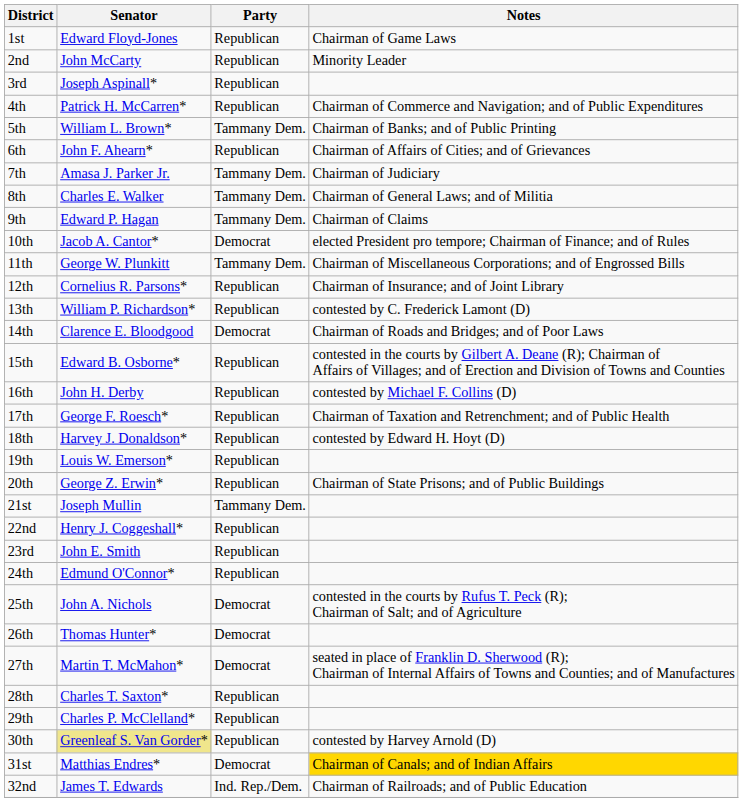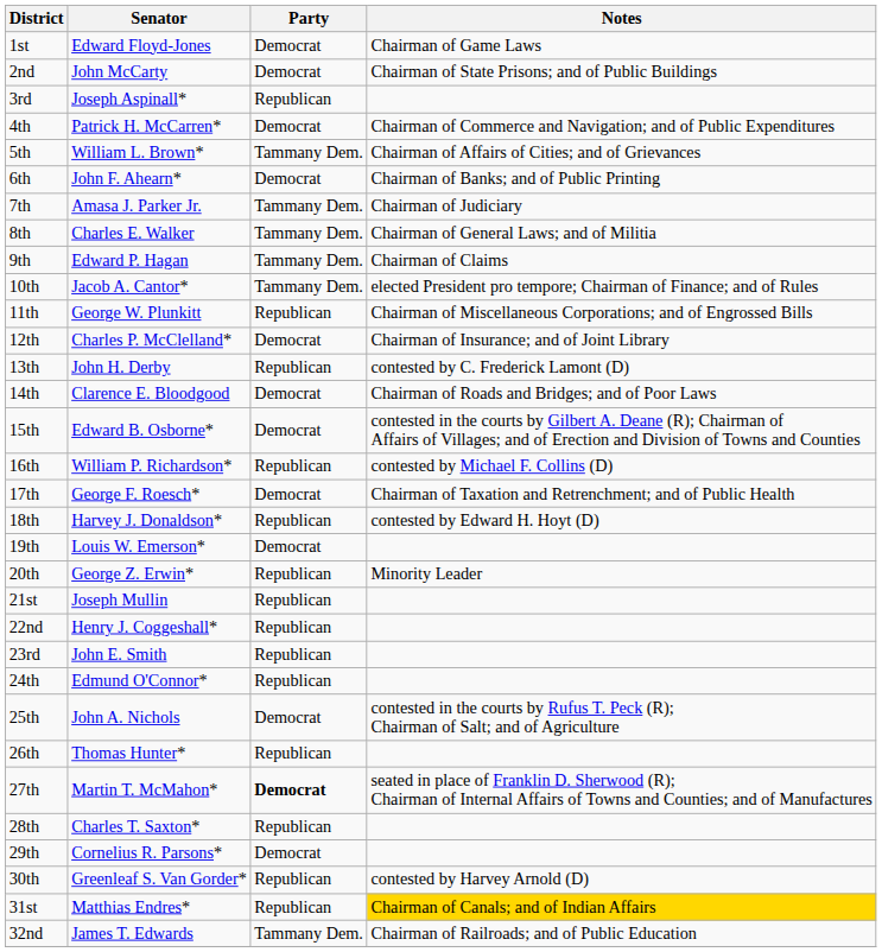1st | Party: Republican -> Democrat
2nd | Party: Republican -> Democrat
2nd | Notes: Minority Leader -> Chairman of State Prisons; and of Public Buildings
4th | Party: Republican -> Democrat
5th | Notes: Chairman of Banks; and of Public Printing -> Chairman of Affairs of Cities; and of Grievances
6th | Party: Republican -> Democrat
6th | Notes: Chairman of Affairs of Cities; and of Grievances -> Chairman of Banks; and of Public Printing
10th | Party: Democrat -> Tammany Dem.
11th | Party: Tammany Dem. -> Republican
12th | Senator: Cornelius R. Parsons* -> Charles P. McClelland*
12th | Party: Republican -> Democrat
13th | Senator: William P. Richardson* -> John H. Derby
15th | Party: Republican -> Democrat
16th | Senator: John H. Derby -> William P. Richardson*
17th | Party: Republican -> Democrat
19th | Party: Republican -> Democrat
20th | Notes: Chairman of State Prisons; and of Public Buildings -> Minority Leader
21st | Party: Tammany Dem. -> Republican
26th | Party: Democrat -> Republican
27th | Party: normal -> bold
29th | Senator: Charles P. McClelland* -> Cornelius R. Parsons*
29th | Party: Republican -> Democrat
30th | Senator: khaki background -> no background
31st | Party: Democrat -> Republican
32nd | Party: Ind. Rep./Dem. -> Tammany Dem.
